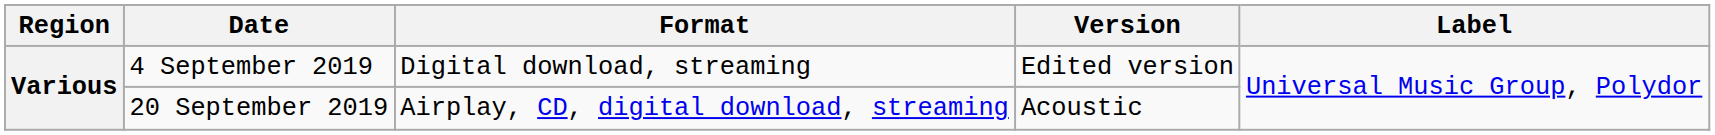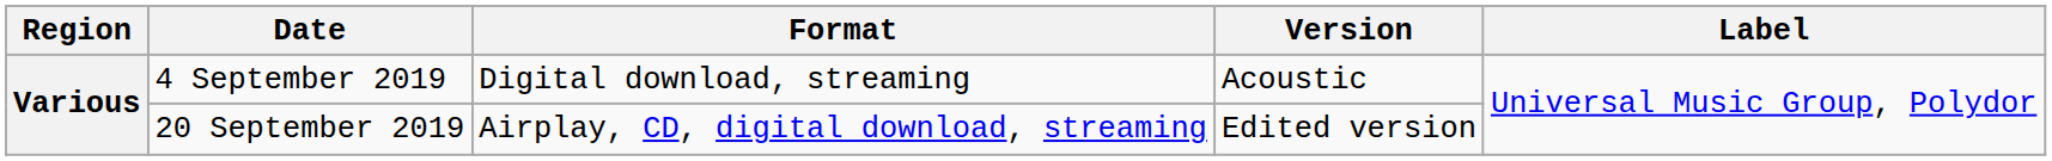4 September 2019 | Version: Edited version -> Acoustic
20 September 2019 | Version: Acoustic -> Edited version
